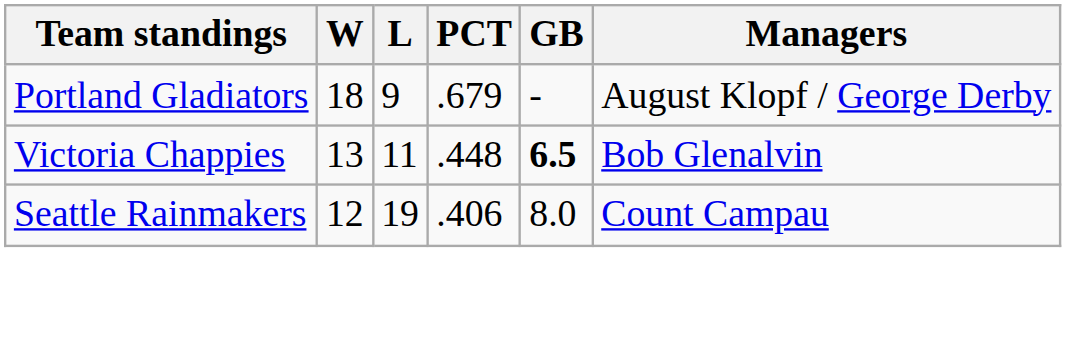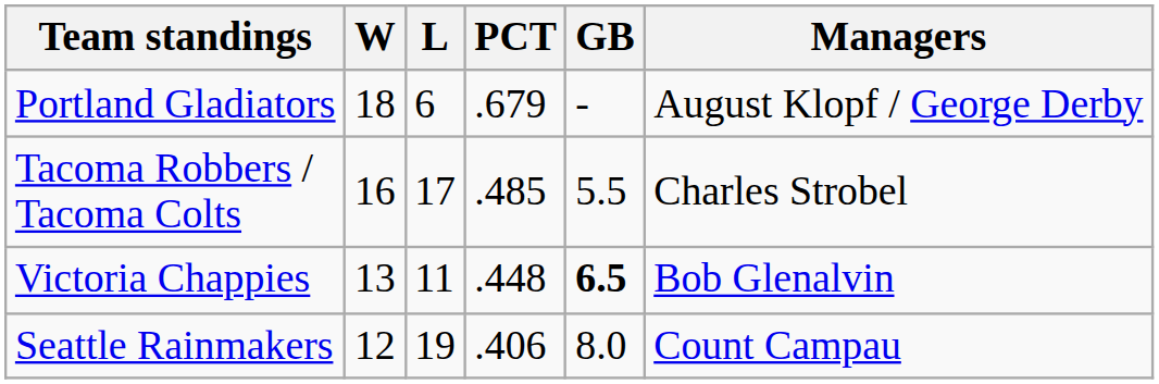Portland Gladiators | L: 9 -> 6
+ row: Tacoma Robbers / Tacoma Colts | 16 | 17 | .485 | 5.5 | Charles Strobel
